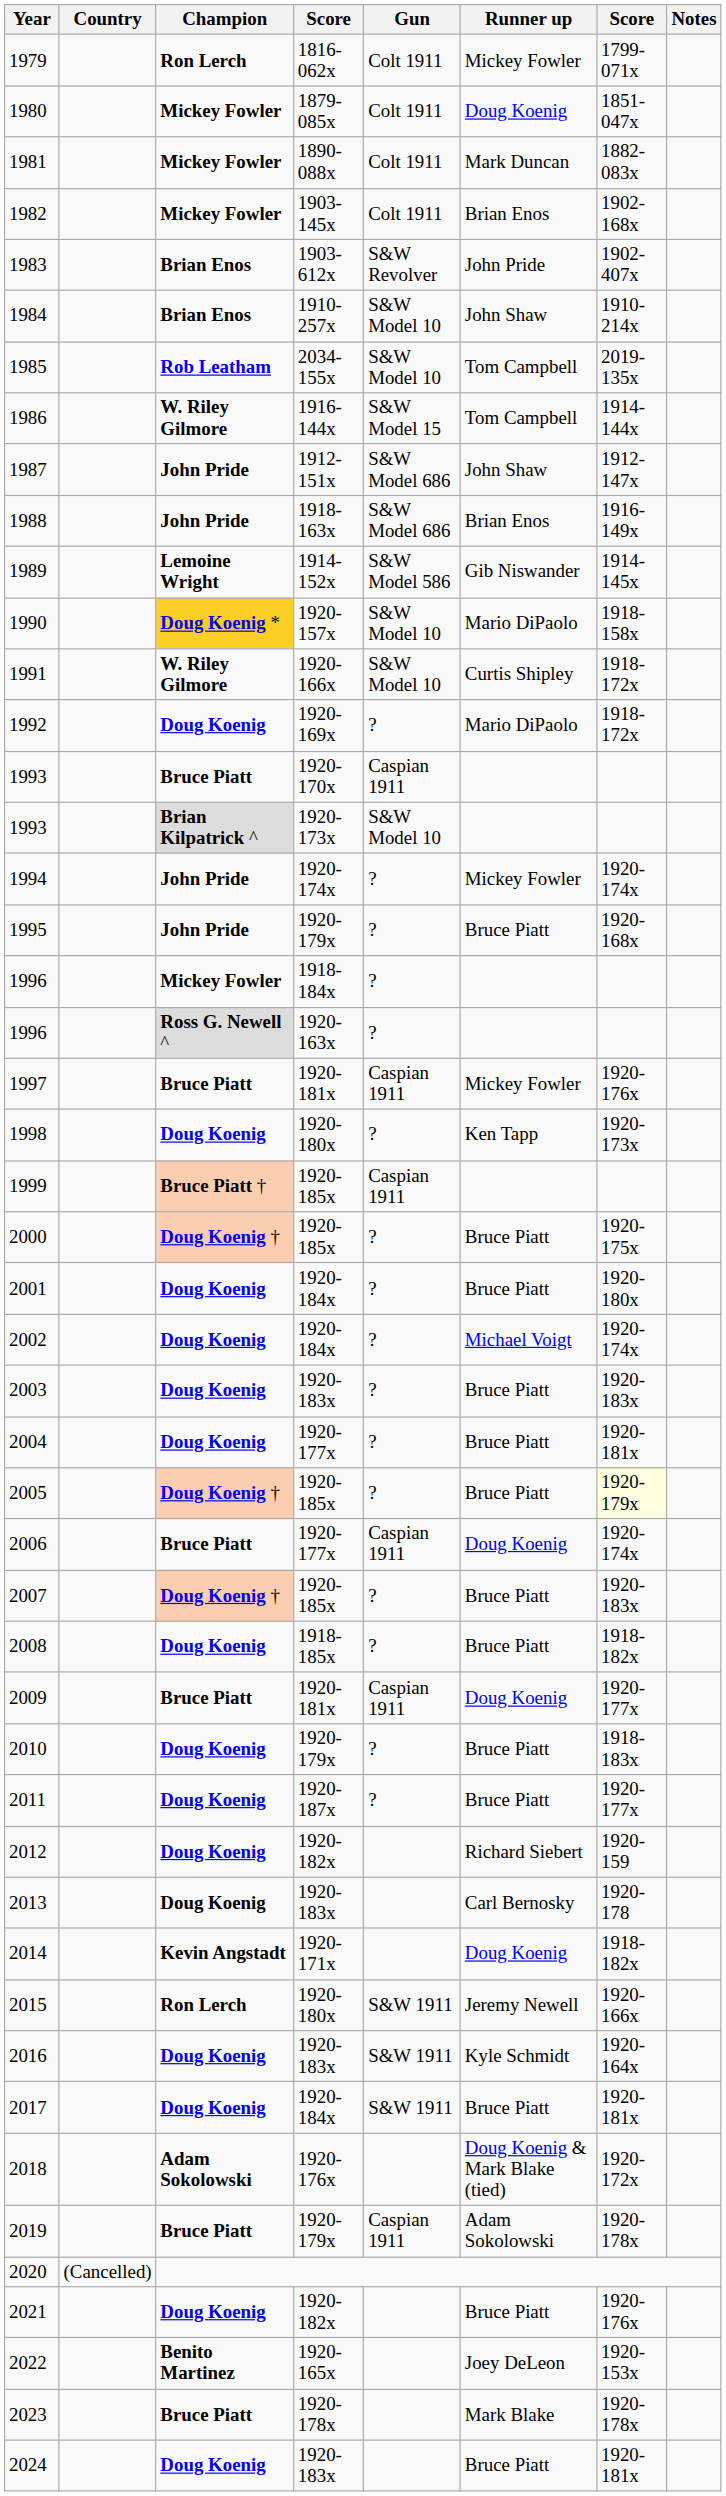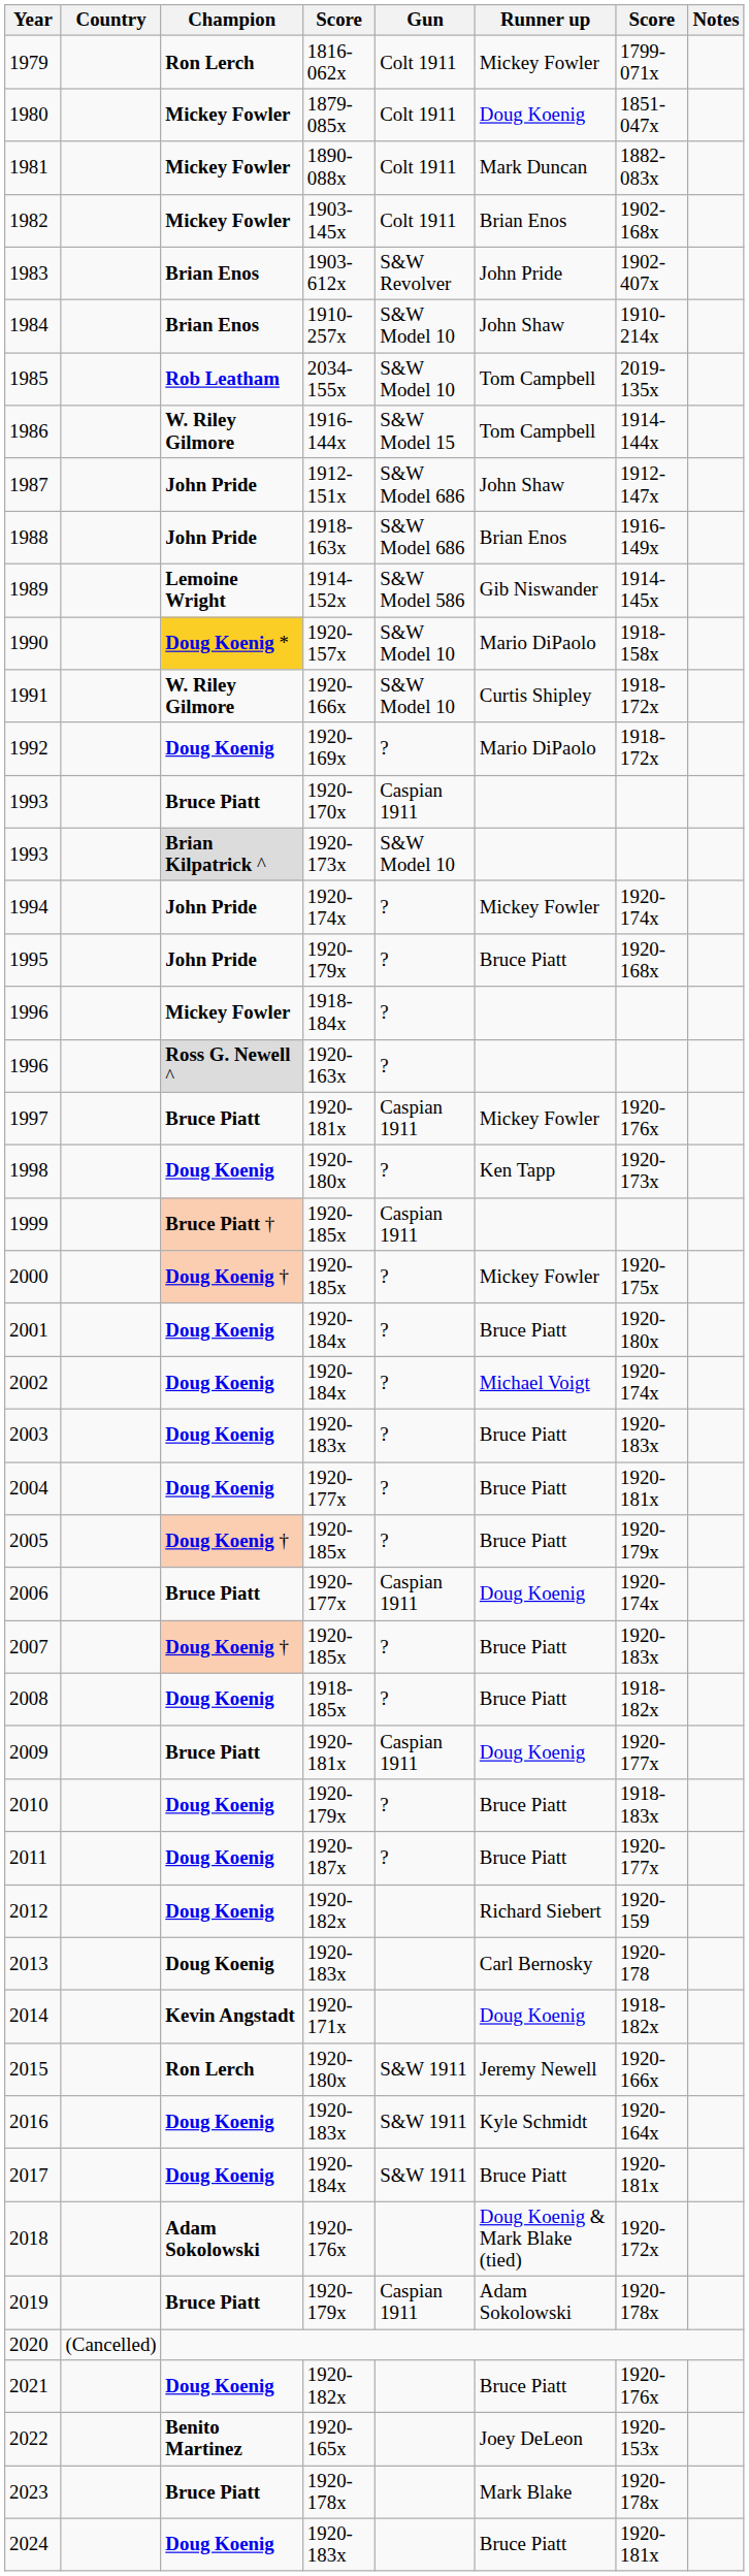2000 | Runner up: Bruce Piatt -> Mickey Fowler
2005 | column 7: lightyellow background -> no background
